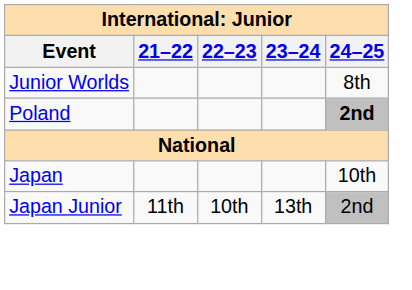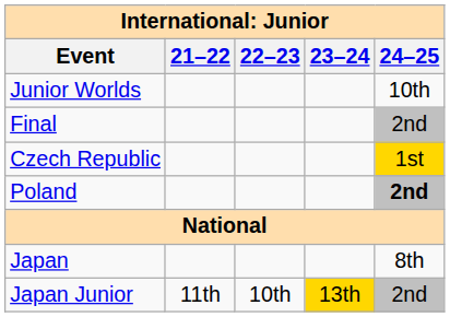Junior Worlds | 24–25: 8th -> 10th
+ row: Final | 2nd
+ row: Czech Republic | 1st
Japan | 24–25: 10th -> 8th
Japan Junior | 23–24: no background -> gold background
